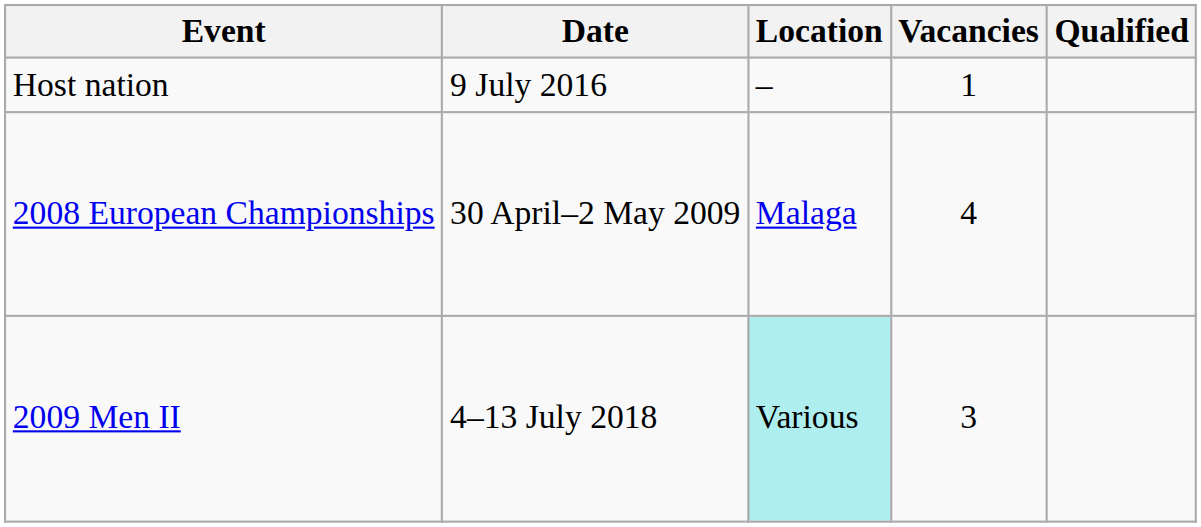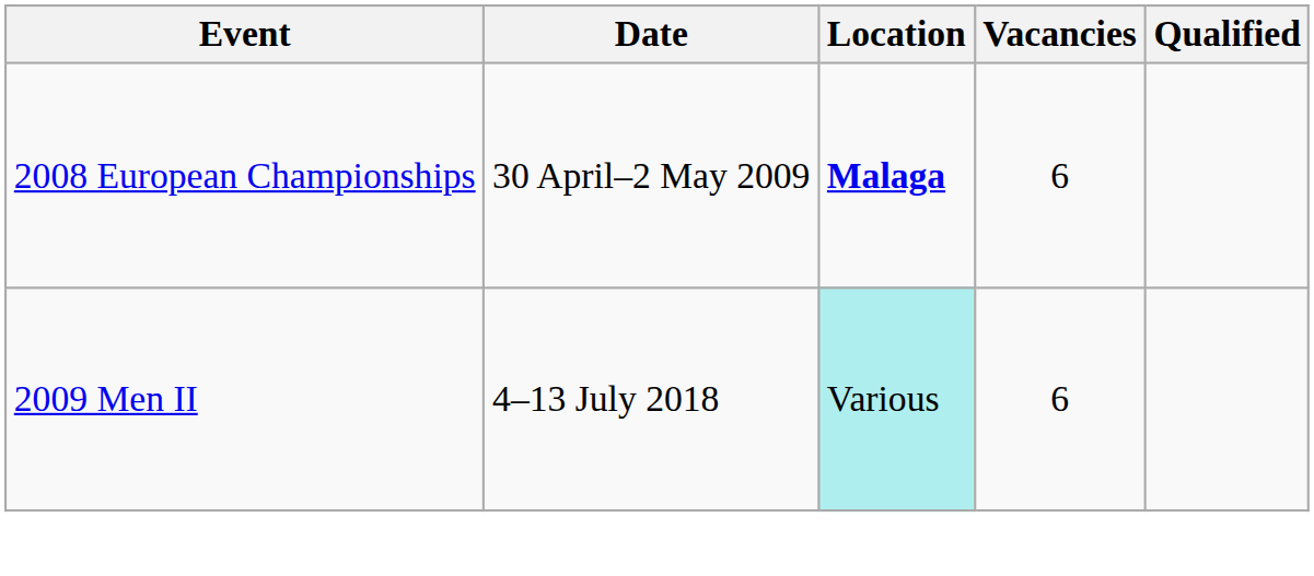- row: Host nation | 9 July 2016 | – | 1
2008 European Championships | Location: normal -> bold
2008 European Championships | Vacancies: 4 -> 6
2009 Men II | Vacancies: 3 -> 6
